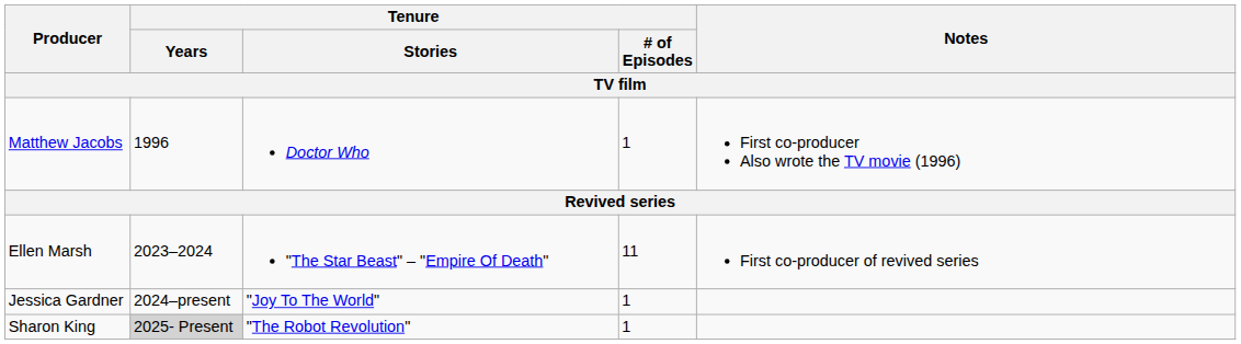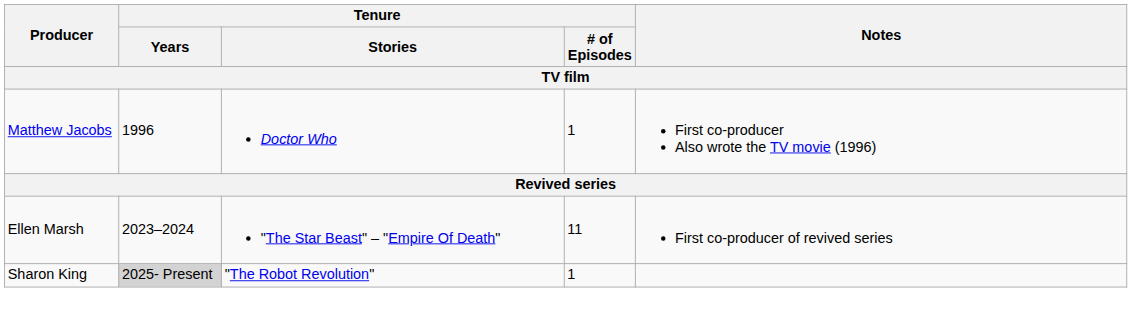- row: Jessica Gardner | 2024–present | "Joy To The World" | 1
